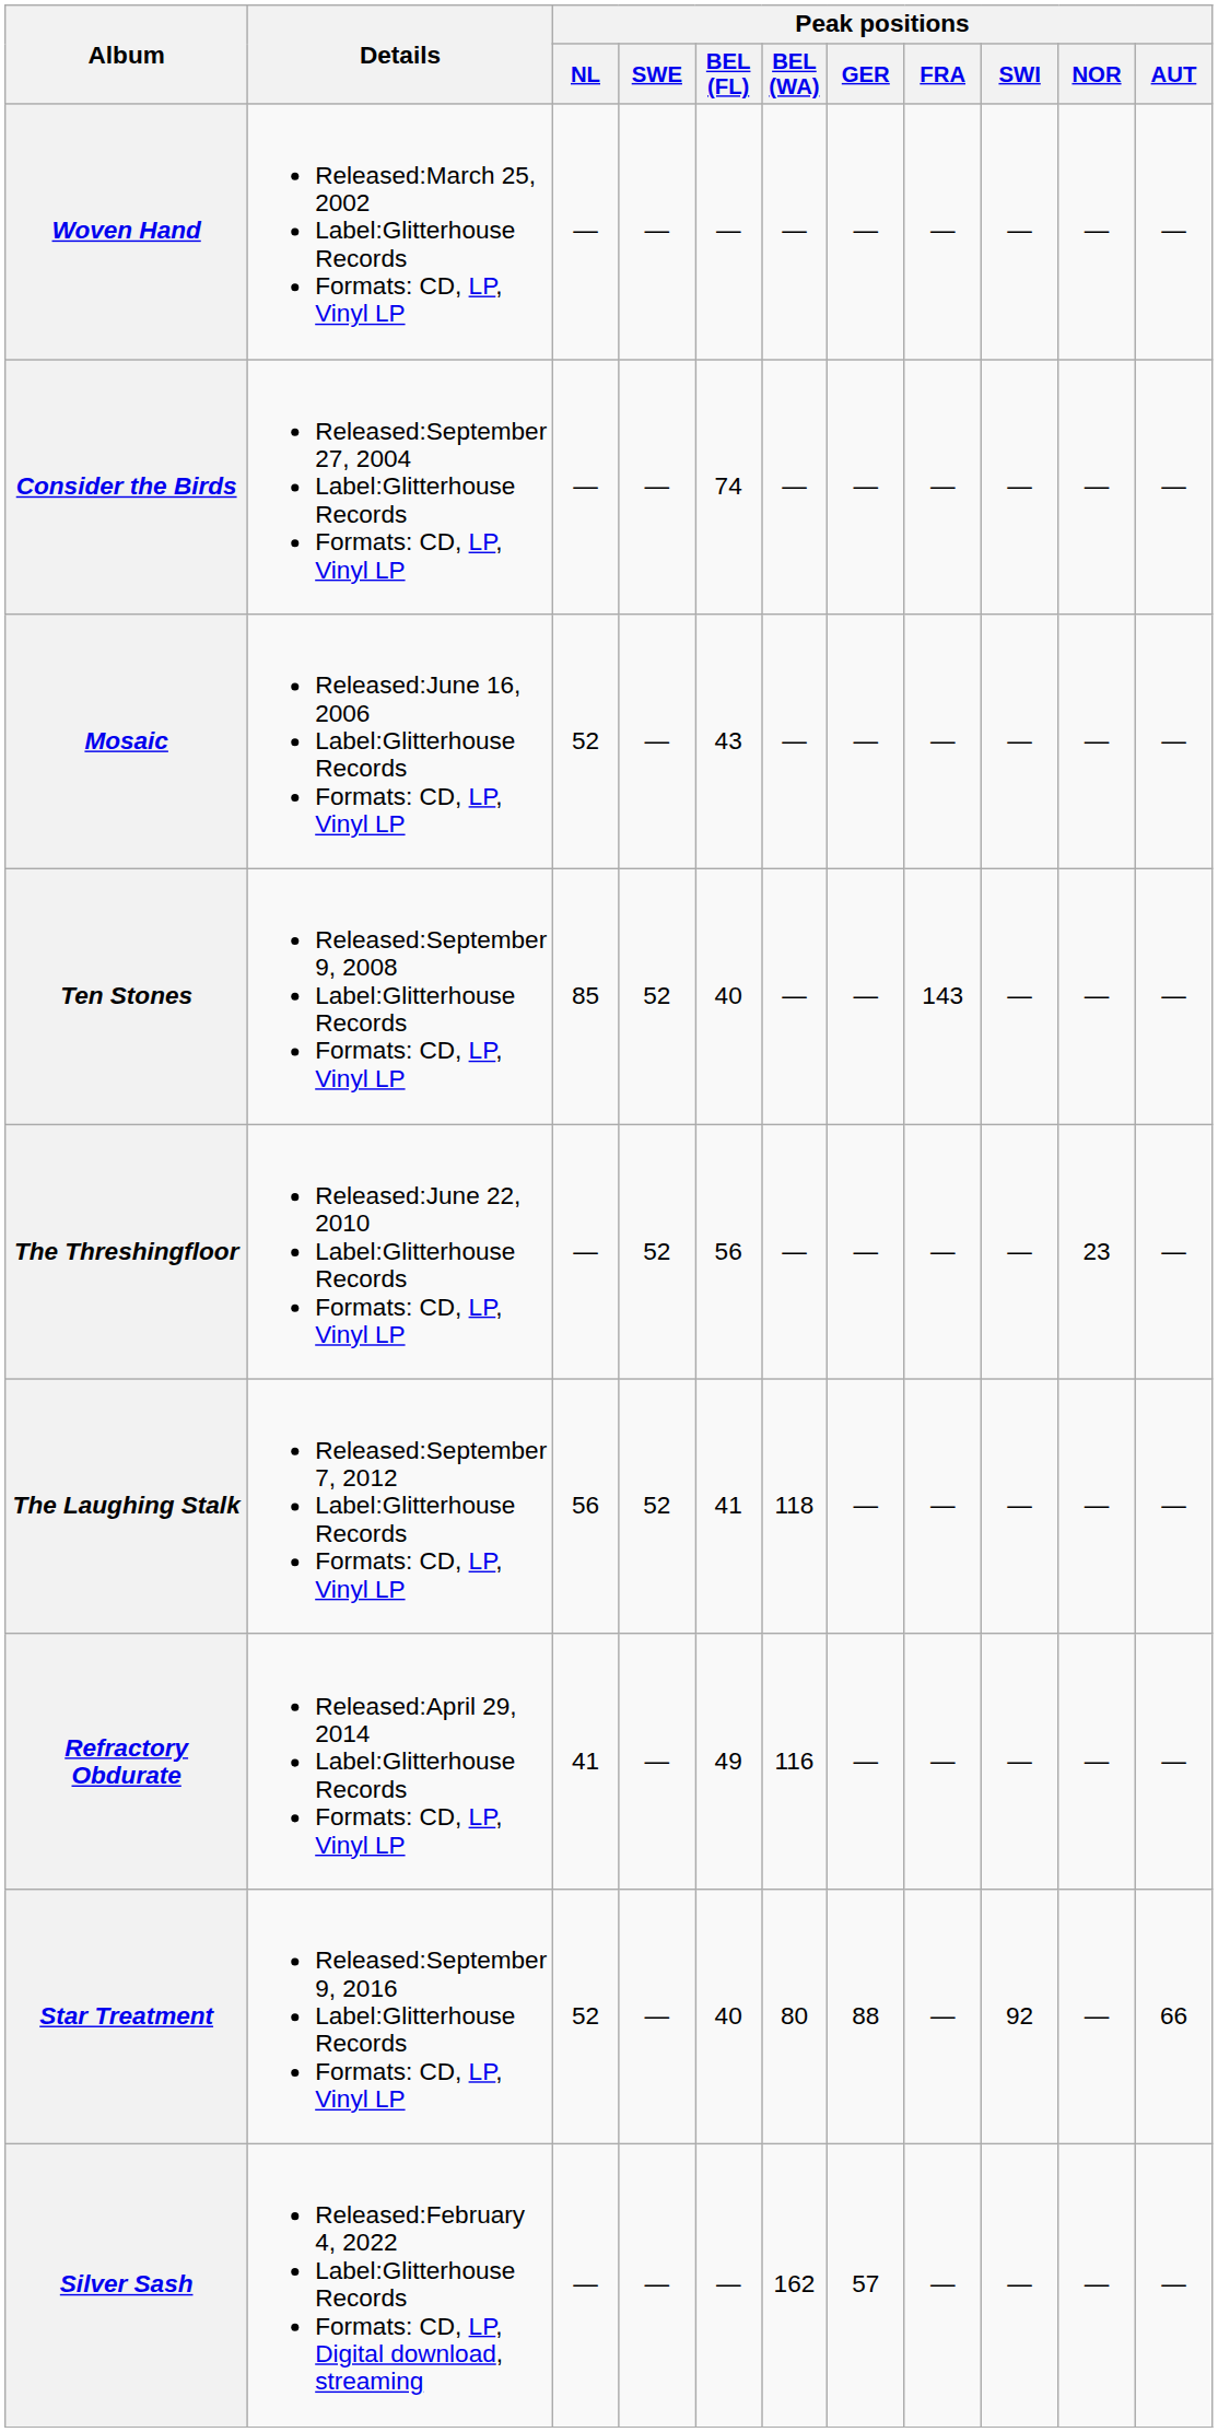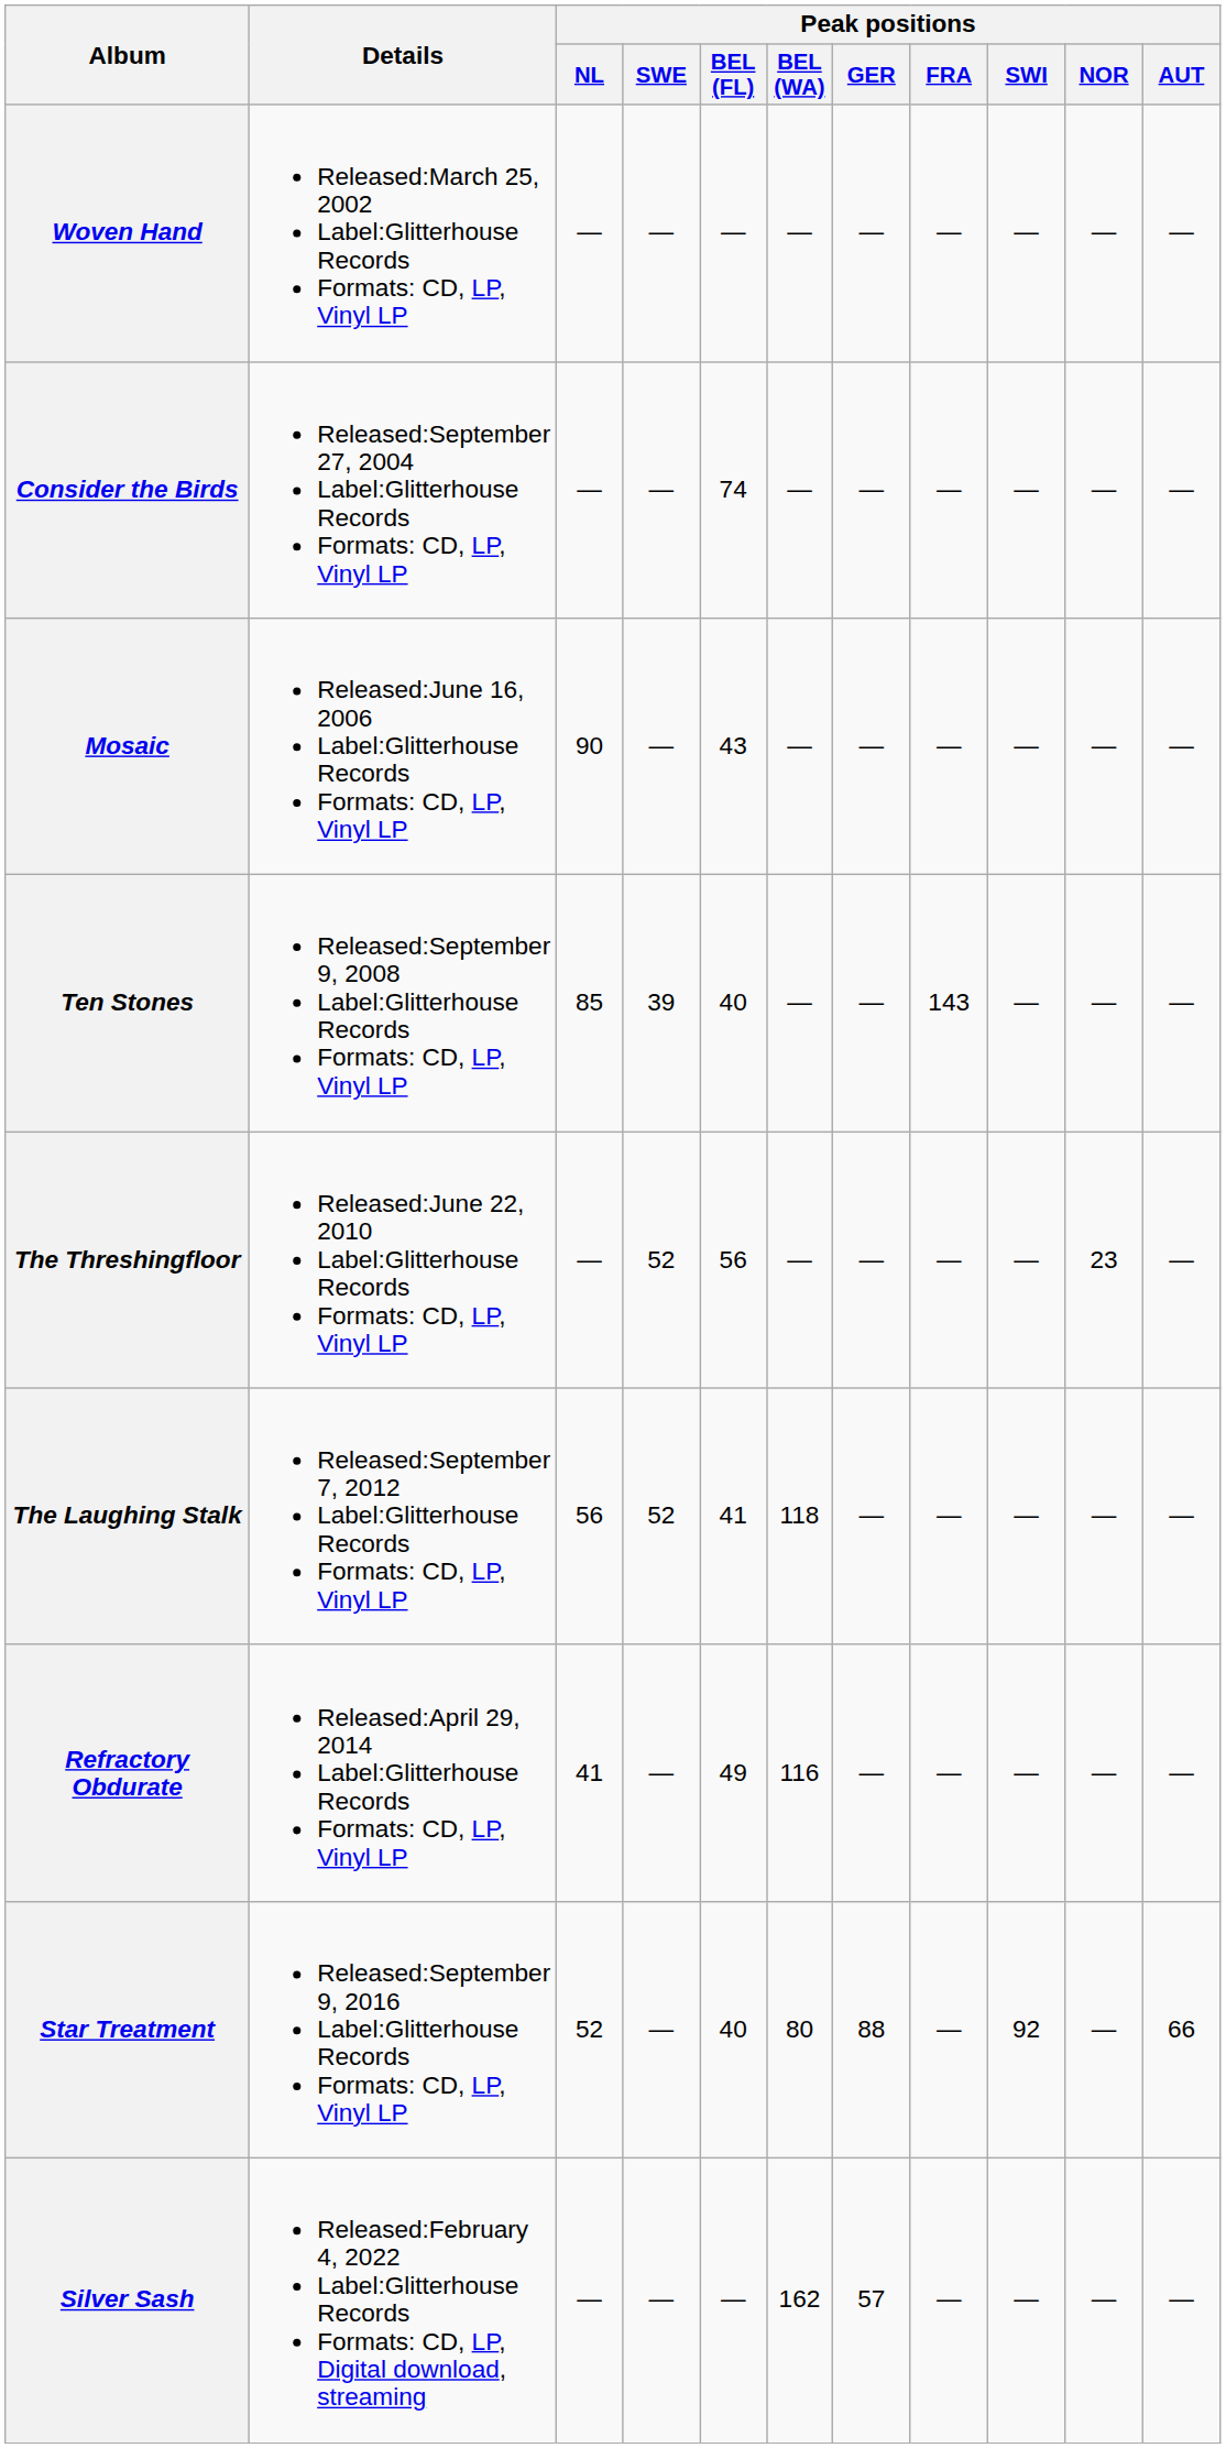Mosaic | Peak positions / NL: 52 -> 90
Ten Stones | Peak positions / SWE: 52 -> 39
